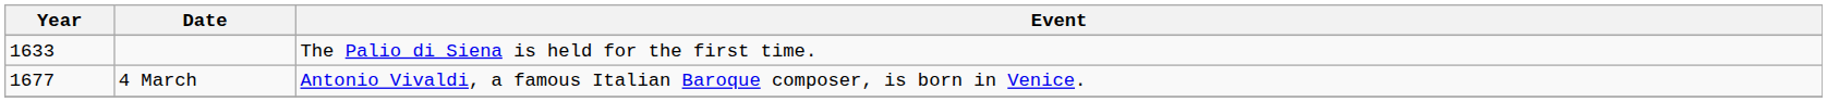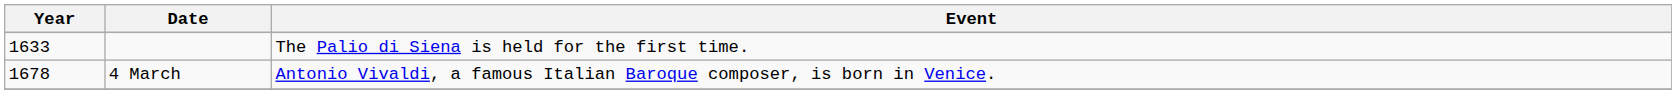4 March | Year: 1677 -> 1678
